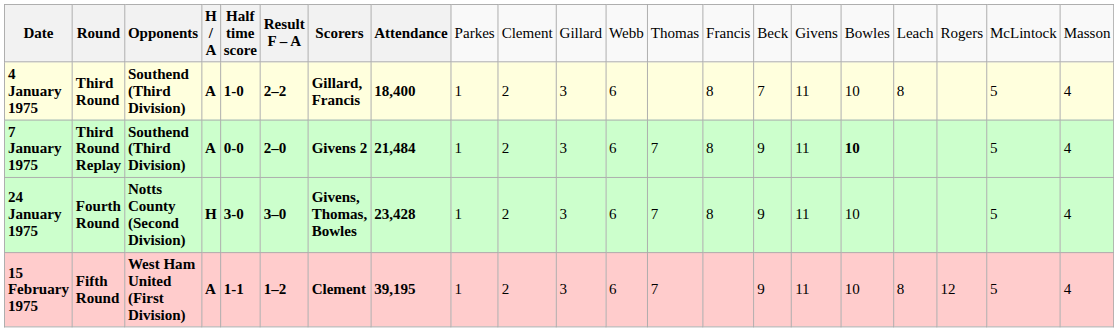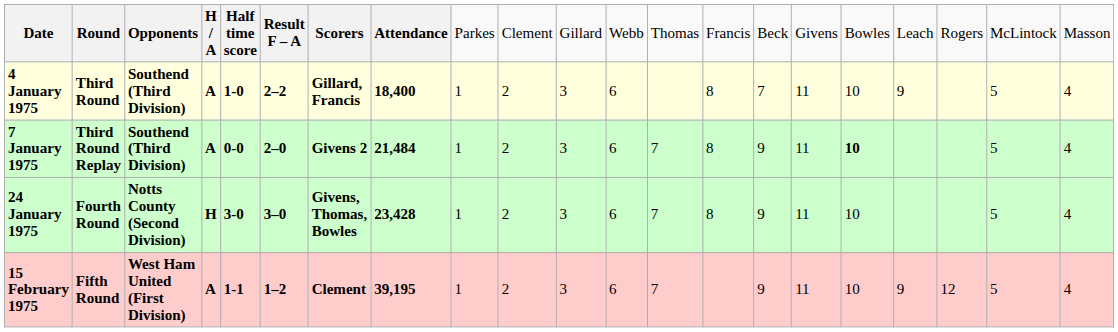4 January 1975 | column 18: 8 -> 9
15 February 1975 | column 18: 8 -> 9
